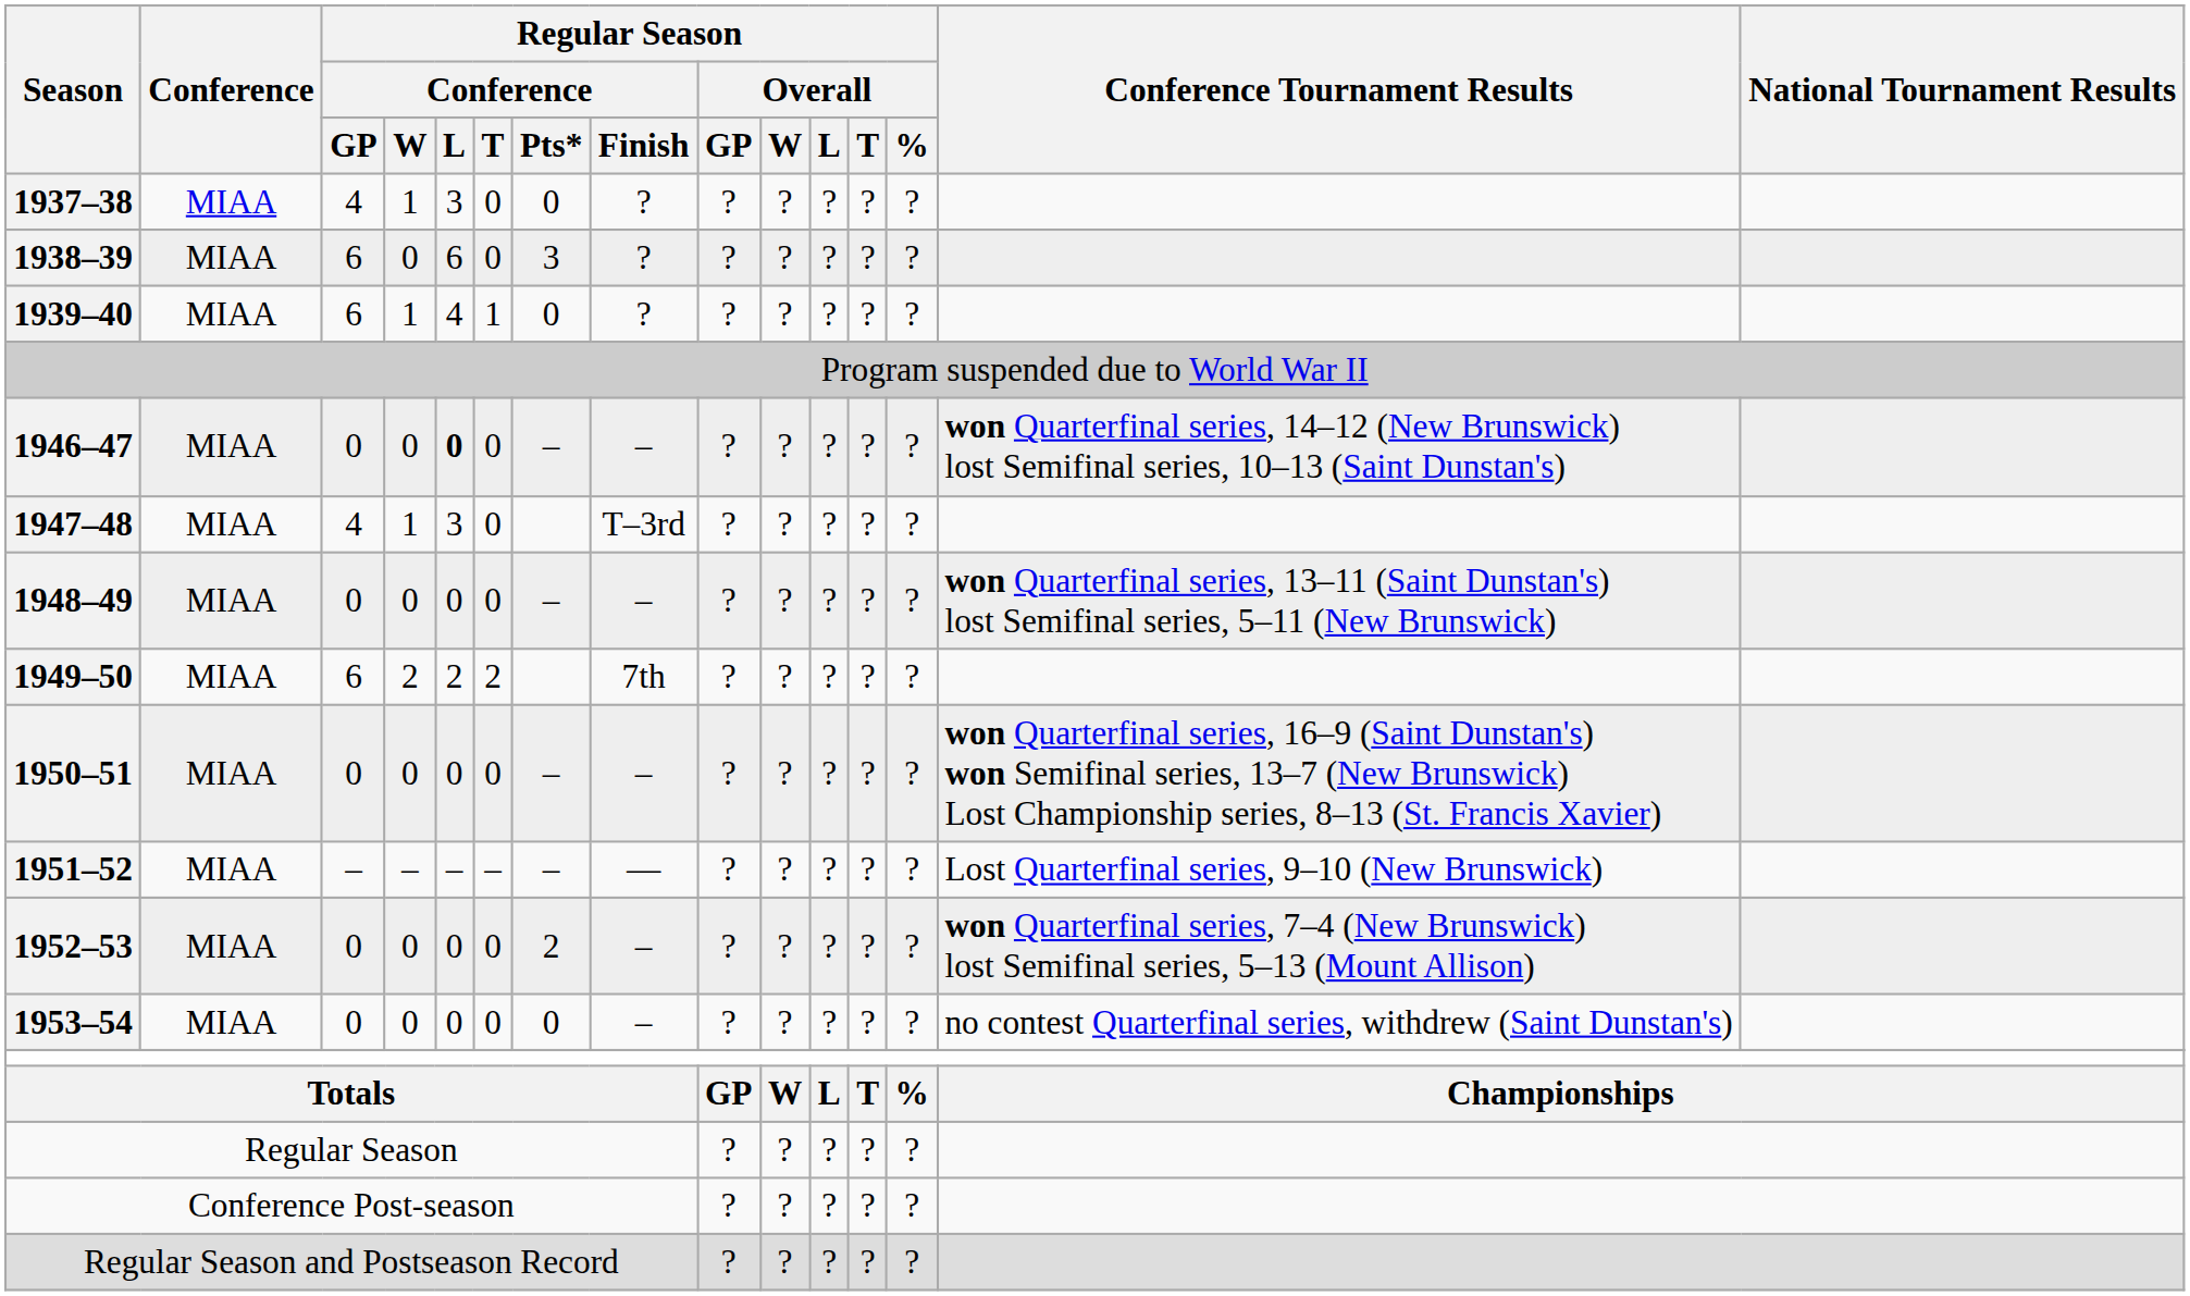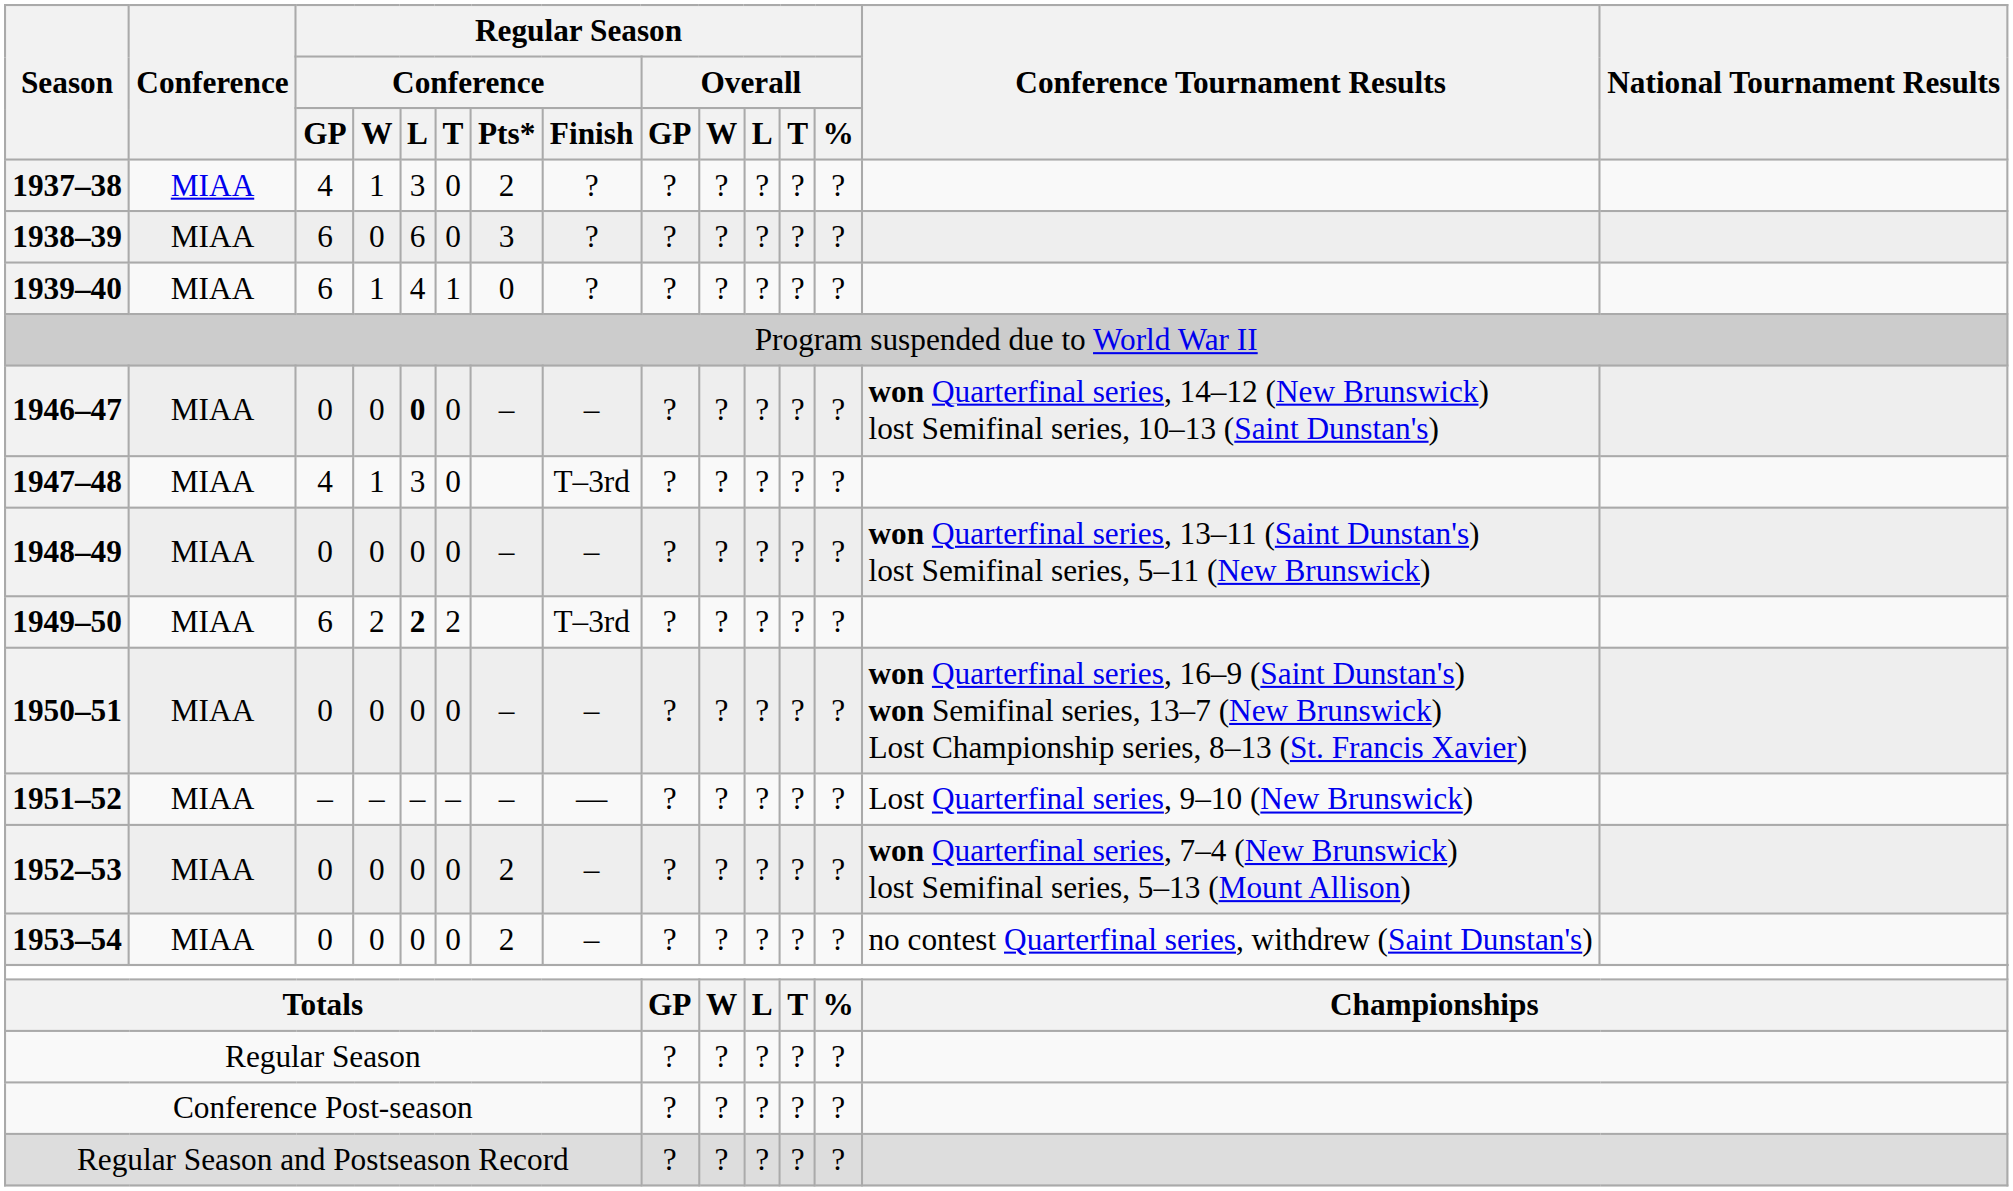1937–38 | Regular Season / Conference / Pts*: 0 -> 2
1949–50 | Regular Season / Conference / L: normal -> bold
1949–50 | Regular Season / Conference / Finish: 7th -> T–3rd
1953–54 | Regular Season / Conference / Pts*: 0 -> 2
